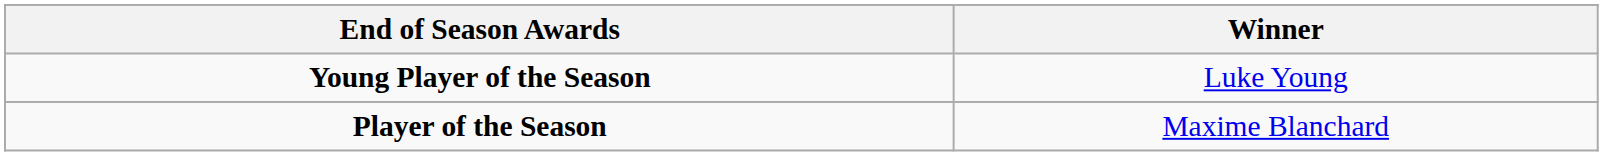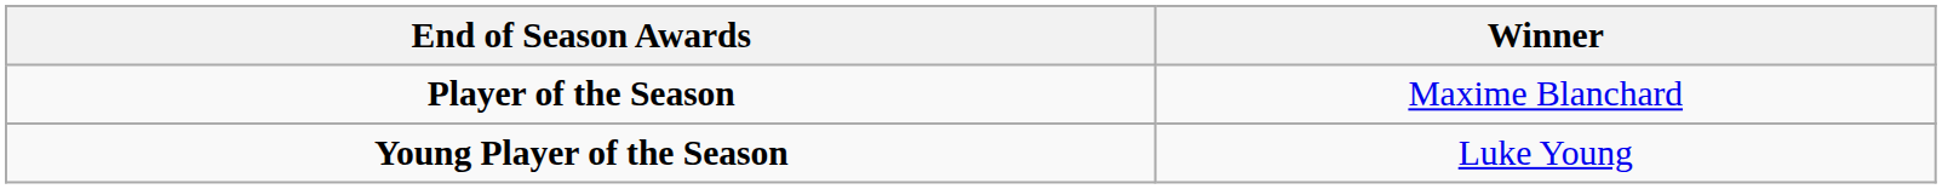rows swapped: Player of the Season <-> Young Player of the Season
